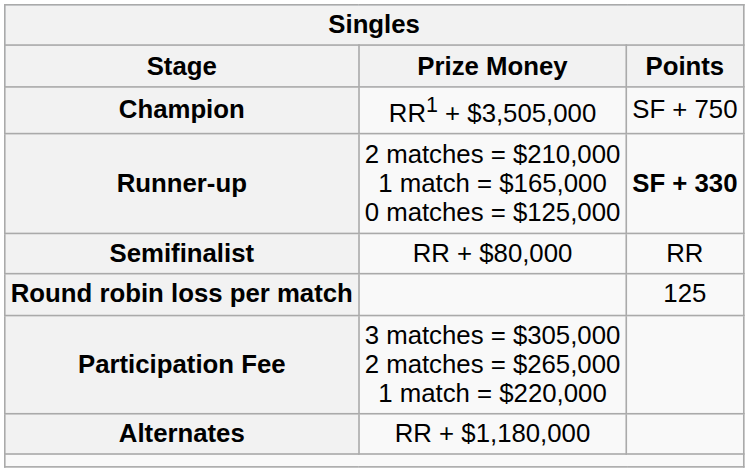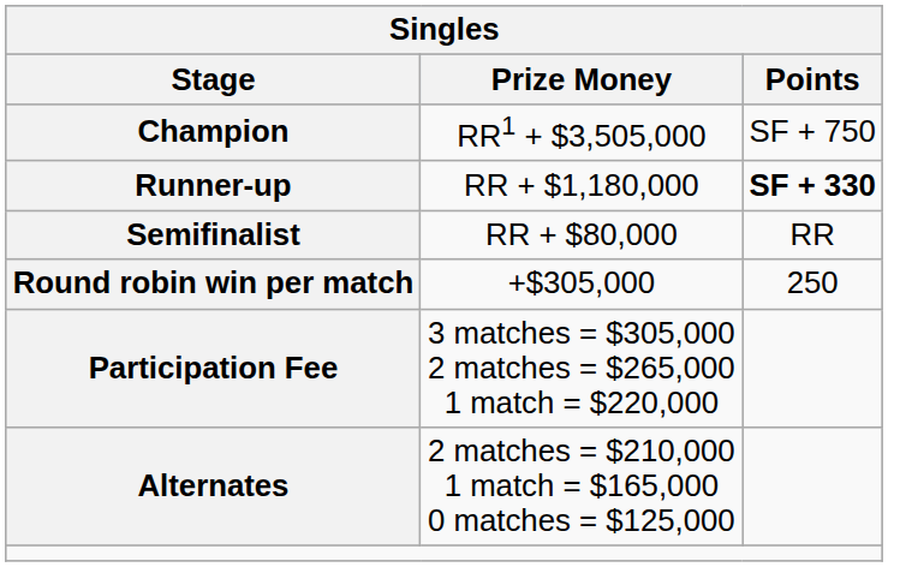Runner-up | Prize Money: 2 matches = $210,000 1 match = $165,000 0 matches = $125,000 -> RR + $1,180,000
+ row: Round robin win per match | +$305,000 | 250
- row: Round robin loss per match | 125
Alternates | Prize Money: RR + $1,180,000 -> 2 matches = $210,000 1 match = $165,000 0 matches = $125,000
